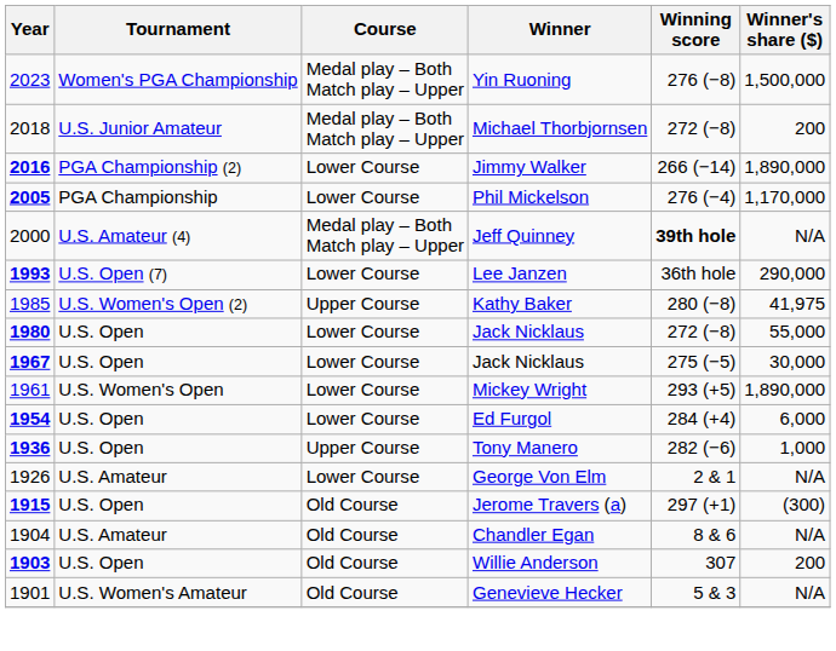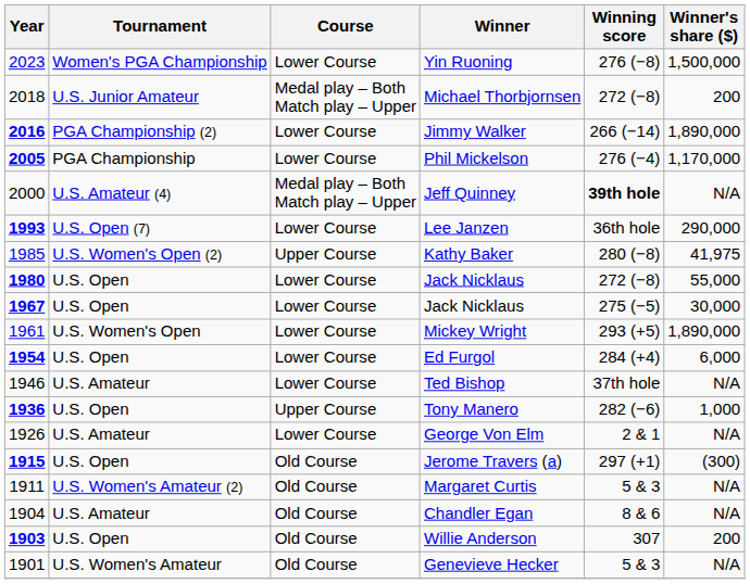Yin Ruoning | Course: Medal play – Both Match play – Upper -> Lower Course
+ row: 1946 | U.S. Amateur | Lower Course | Ted Bishop | 37th hole | N/A
+ row: 1911 | U.S. Women's Amateur (2) | Old Course | Margaret Curtis | 5 & 3 | N/A
